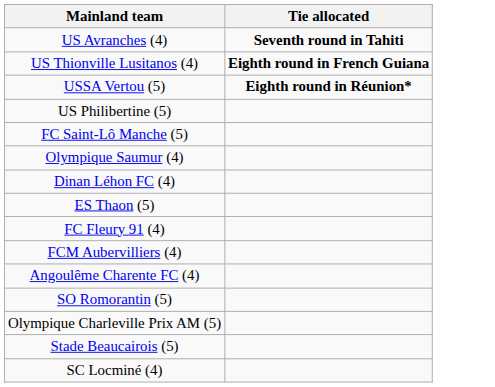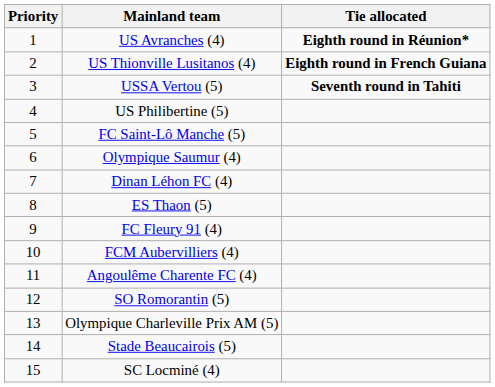+ column: Priority | 1 | 2 | 3 | 4 | 5 | 6 | 7 | 8 | 9 | 10 | 11 | 12 | 13 | 14 | 15
US Avranches (4) | Tie allocated: Seventh round in Tahiti -> Eighth round in Réunion*
USSA Vertou (5) | Tie allocated: Eighth round in Réunion* -> Seventh round in Tahiti
